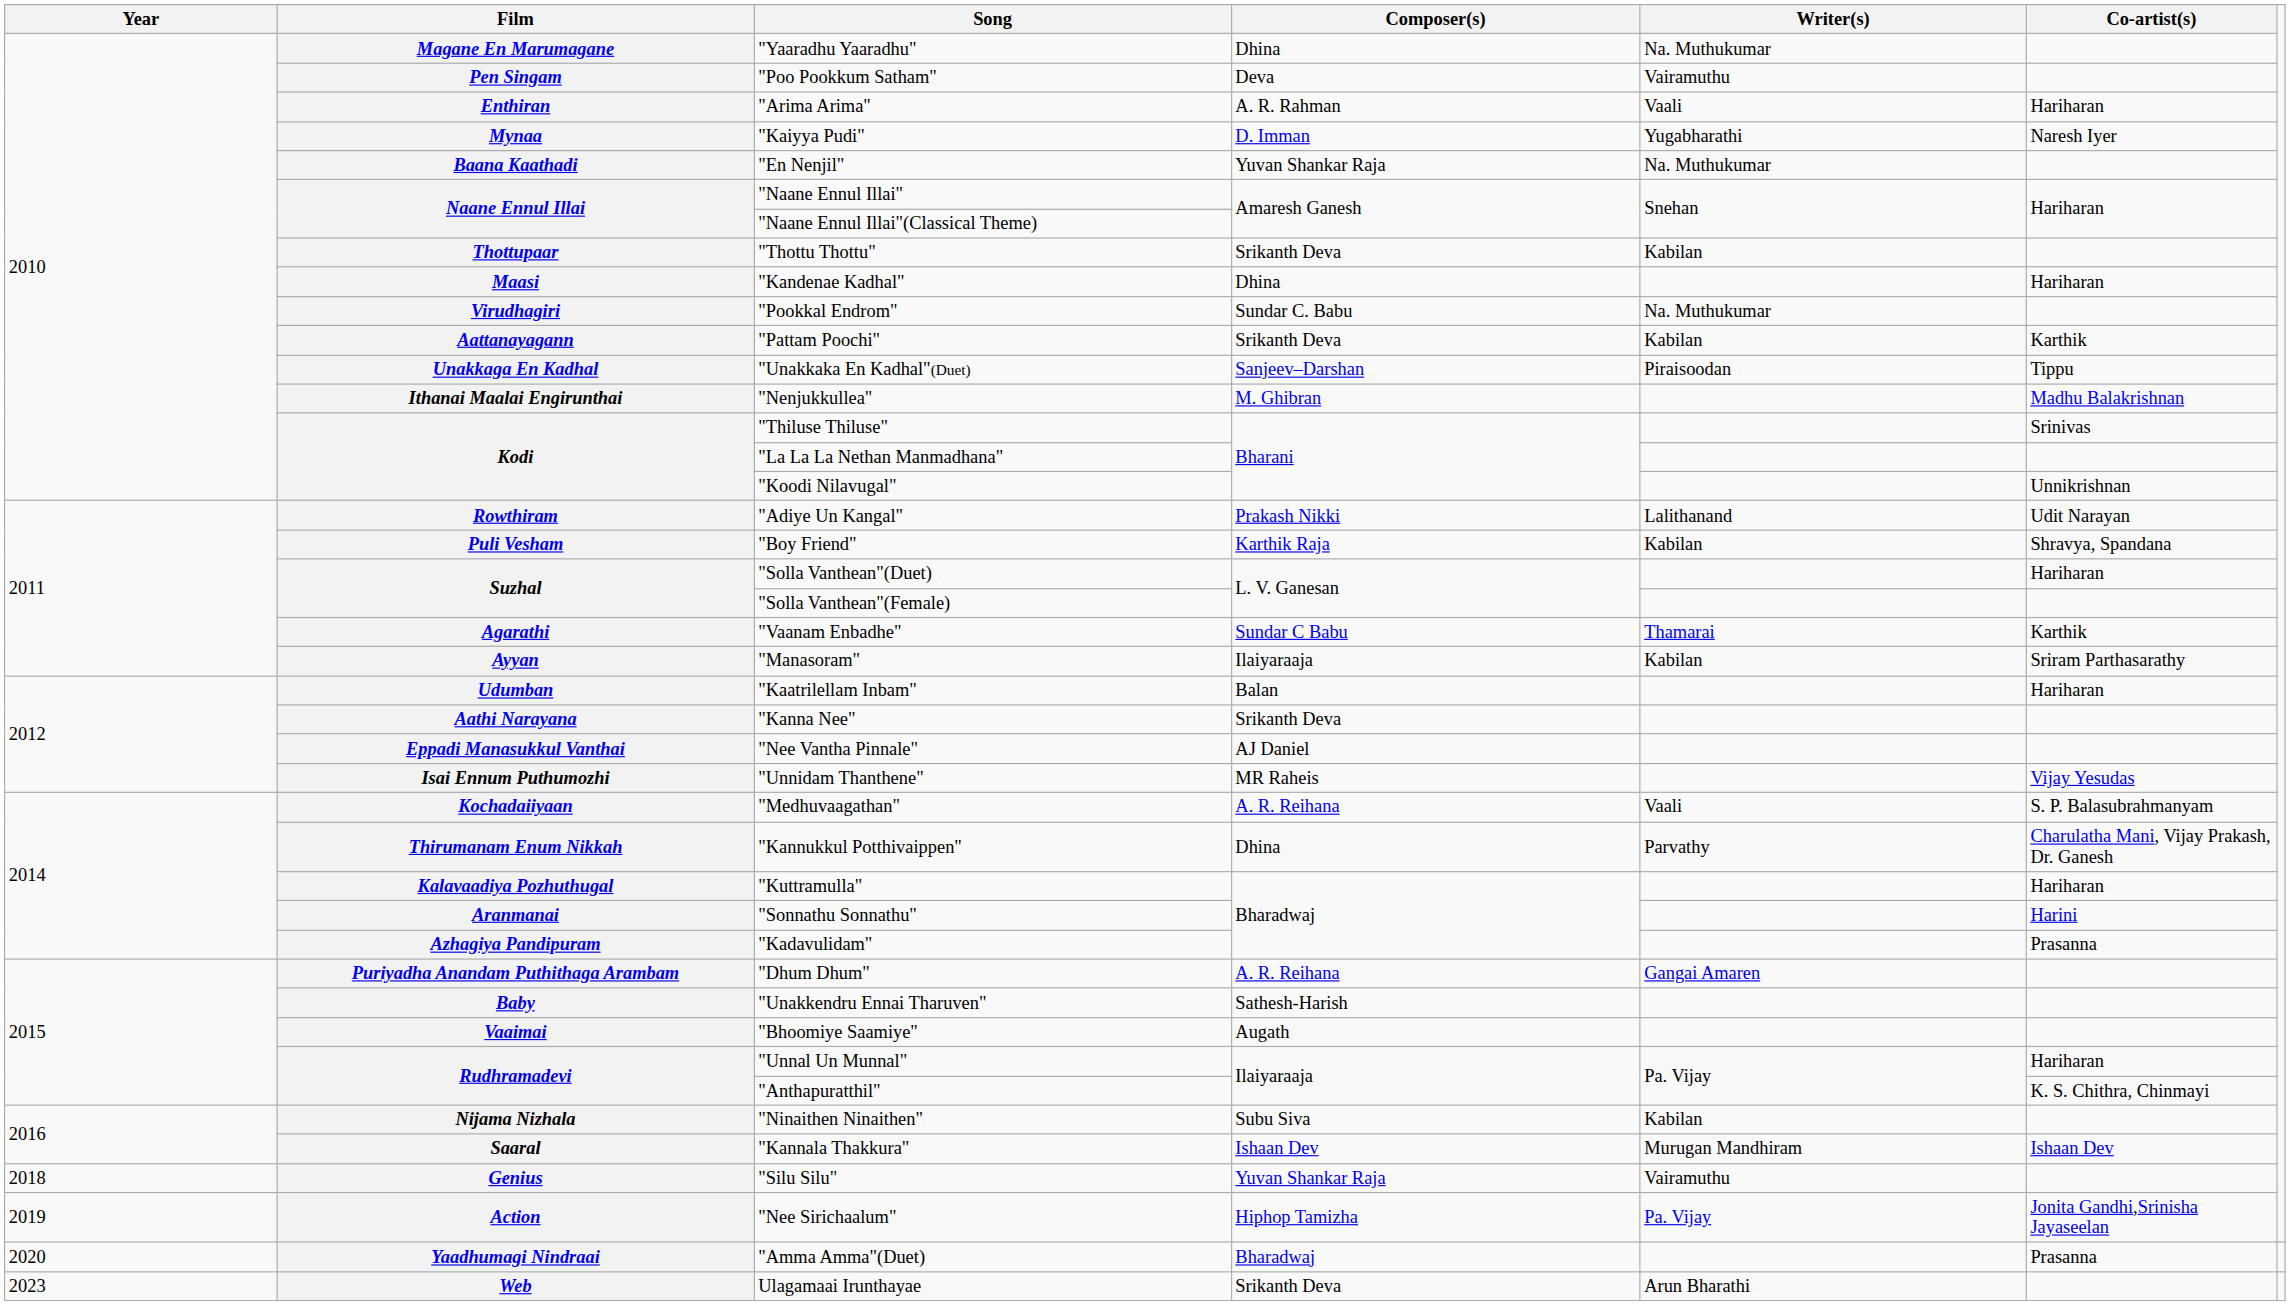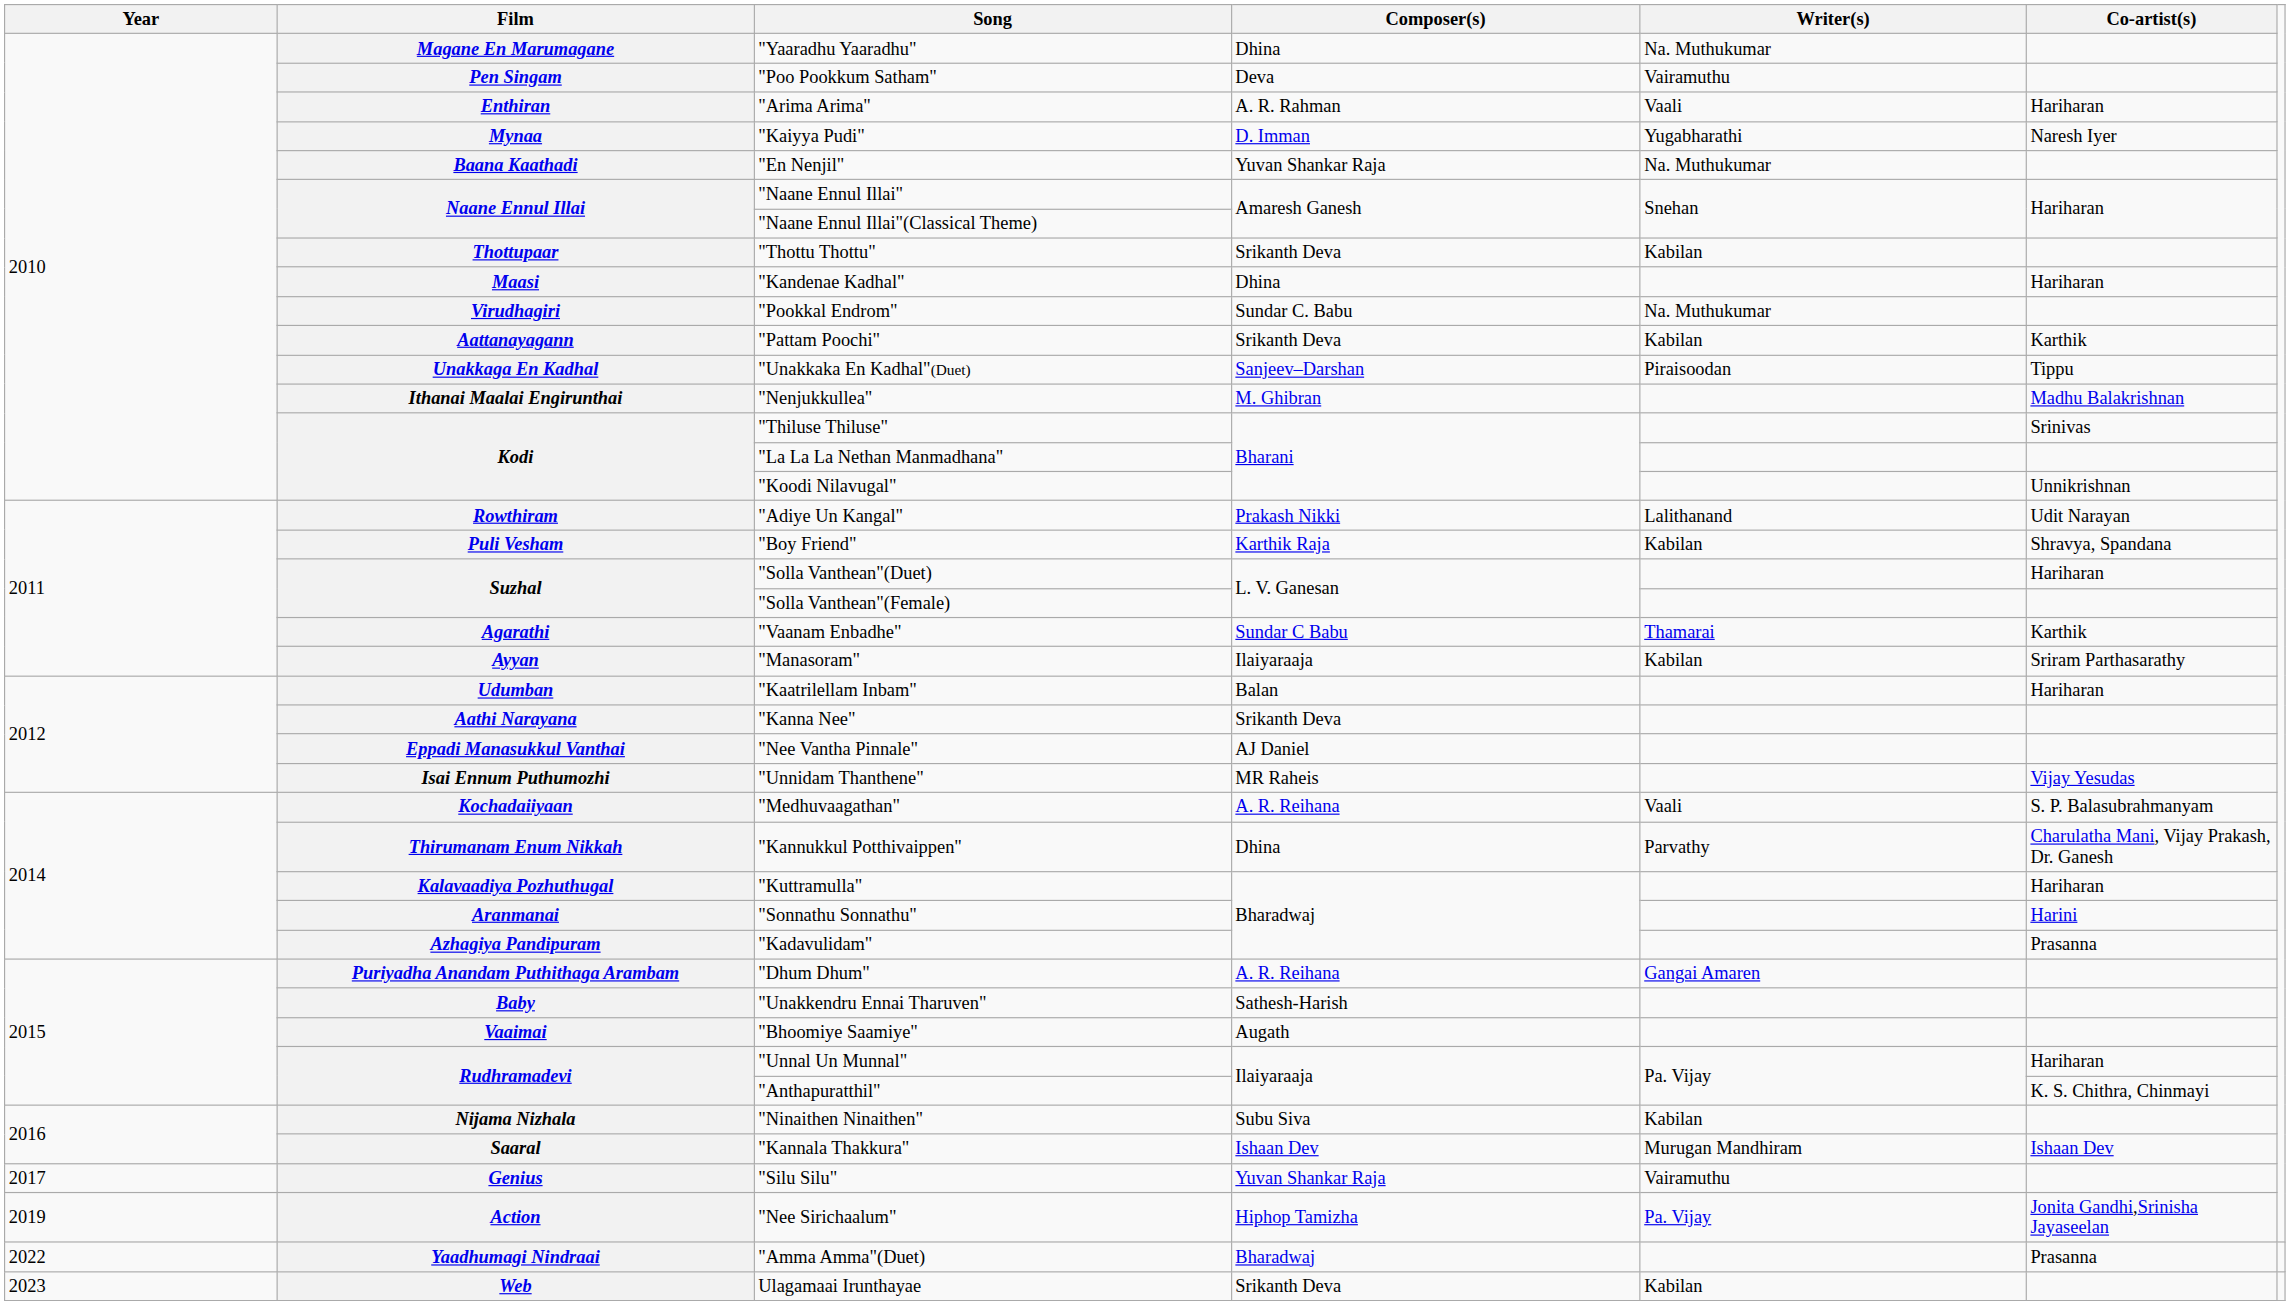"Silu Silu" | Year: 2018 -> 2017
"Amma Amma"(Duet) | Year: 2020 -> 2022
Ulagamaai Irunthayae | Writer(s): Arun Bharathi -> Kabilan
